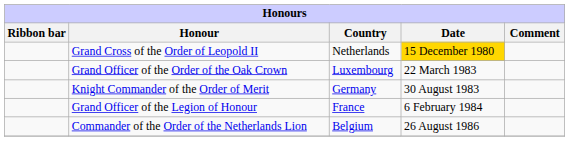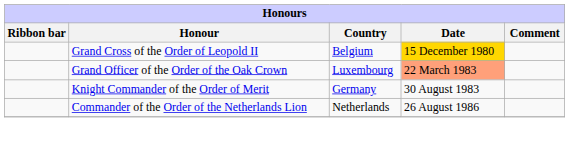Grand Cross of the Order of Leopold II | Country: Netherlands -> Belgium
Grand Officer of the Order of the Oak Crown | Date: no background -> lightsalmon background
- row: Grand Officer of the Legion of Honour | France | 6 February 1984
Commander of the Order of the Netherlands Lion | Country: Belgium -> Netherlands
